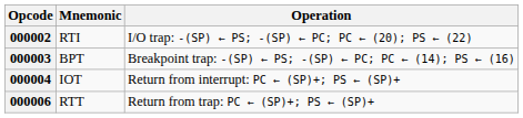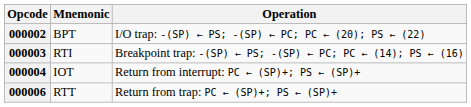000002 | Mnemonic: RTI -> BPT
000003 | Mnemonic: BPT -> RTI
